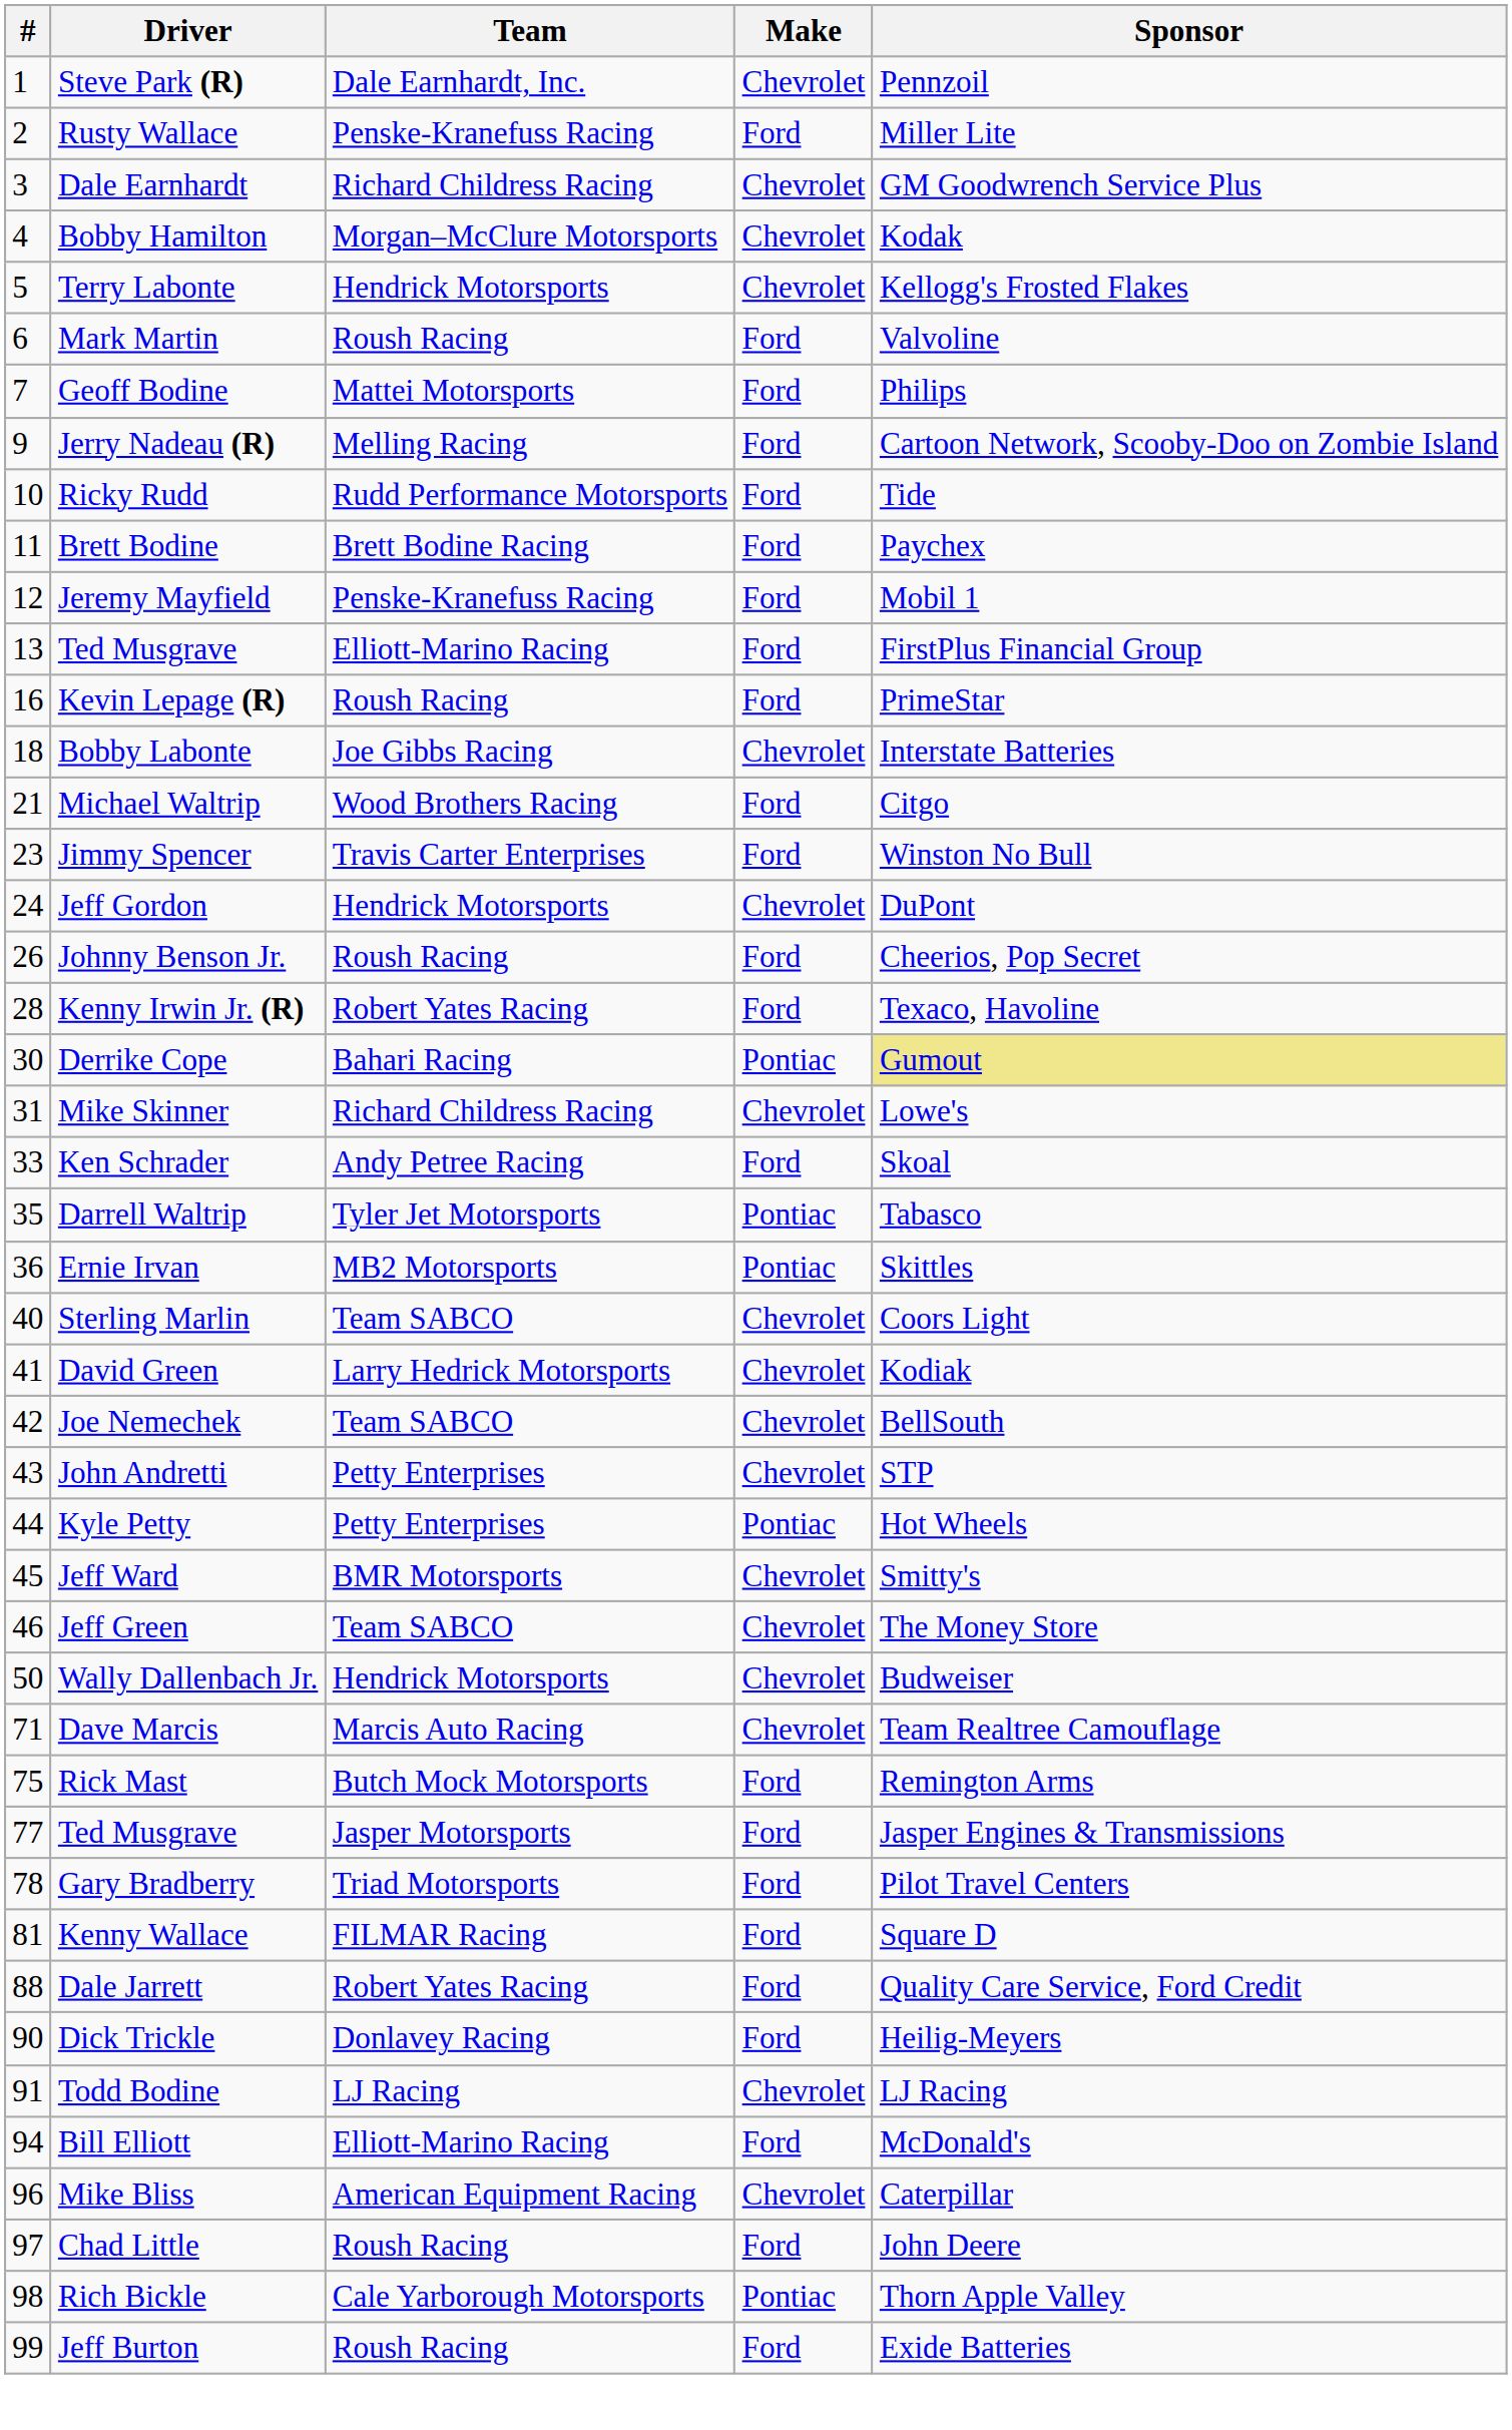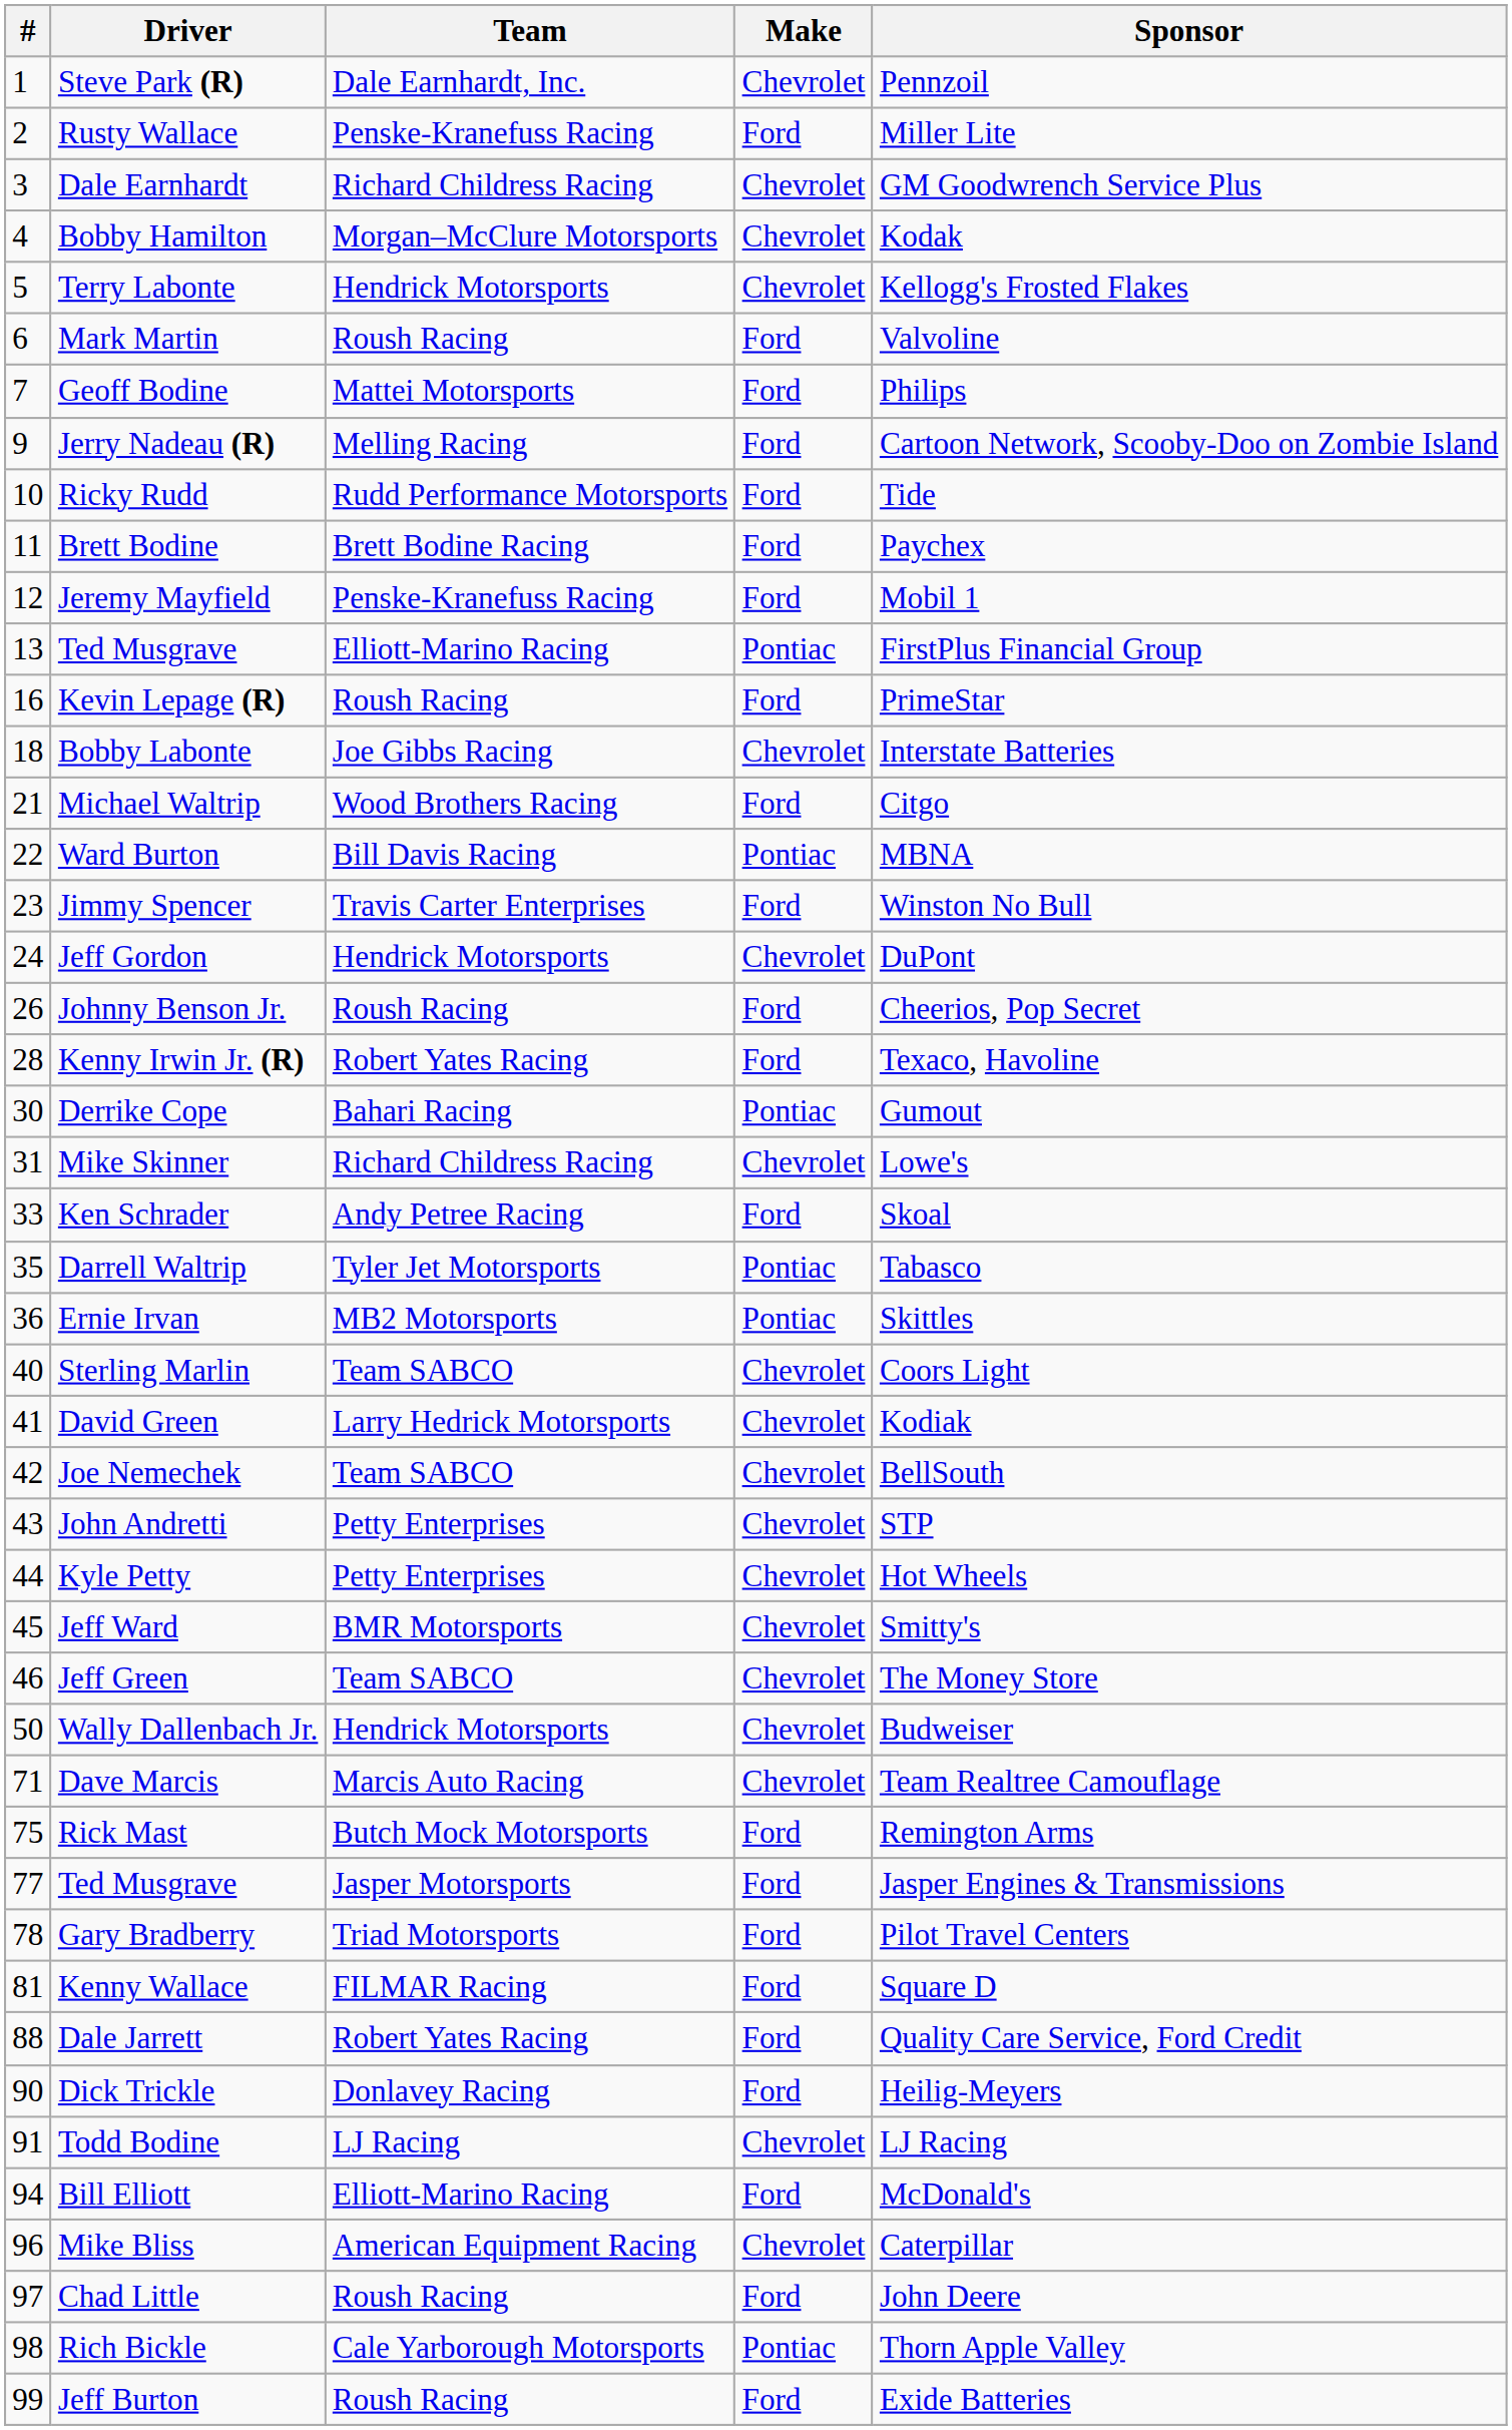13 / Ted Musgrave | Make: Ford -> Pontiac
+ row: 22 | Ward Burton | Bill Davis Racing | Pontiac | MBNA
Derrike Cope | Sponsor: khaki background -> no background
Kyle Petty | Make: Pontiac -> Chevrolet
